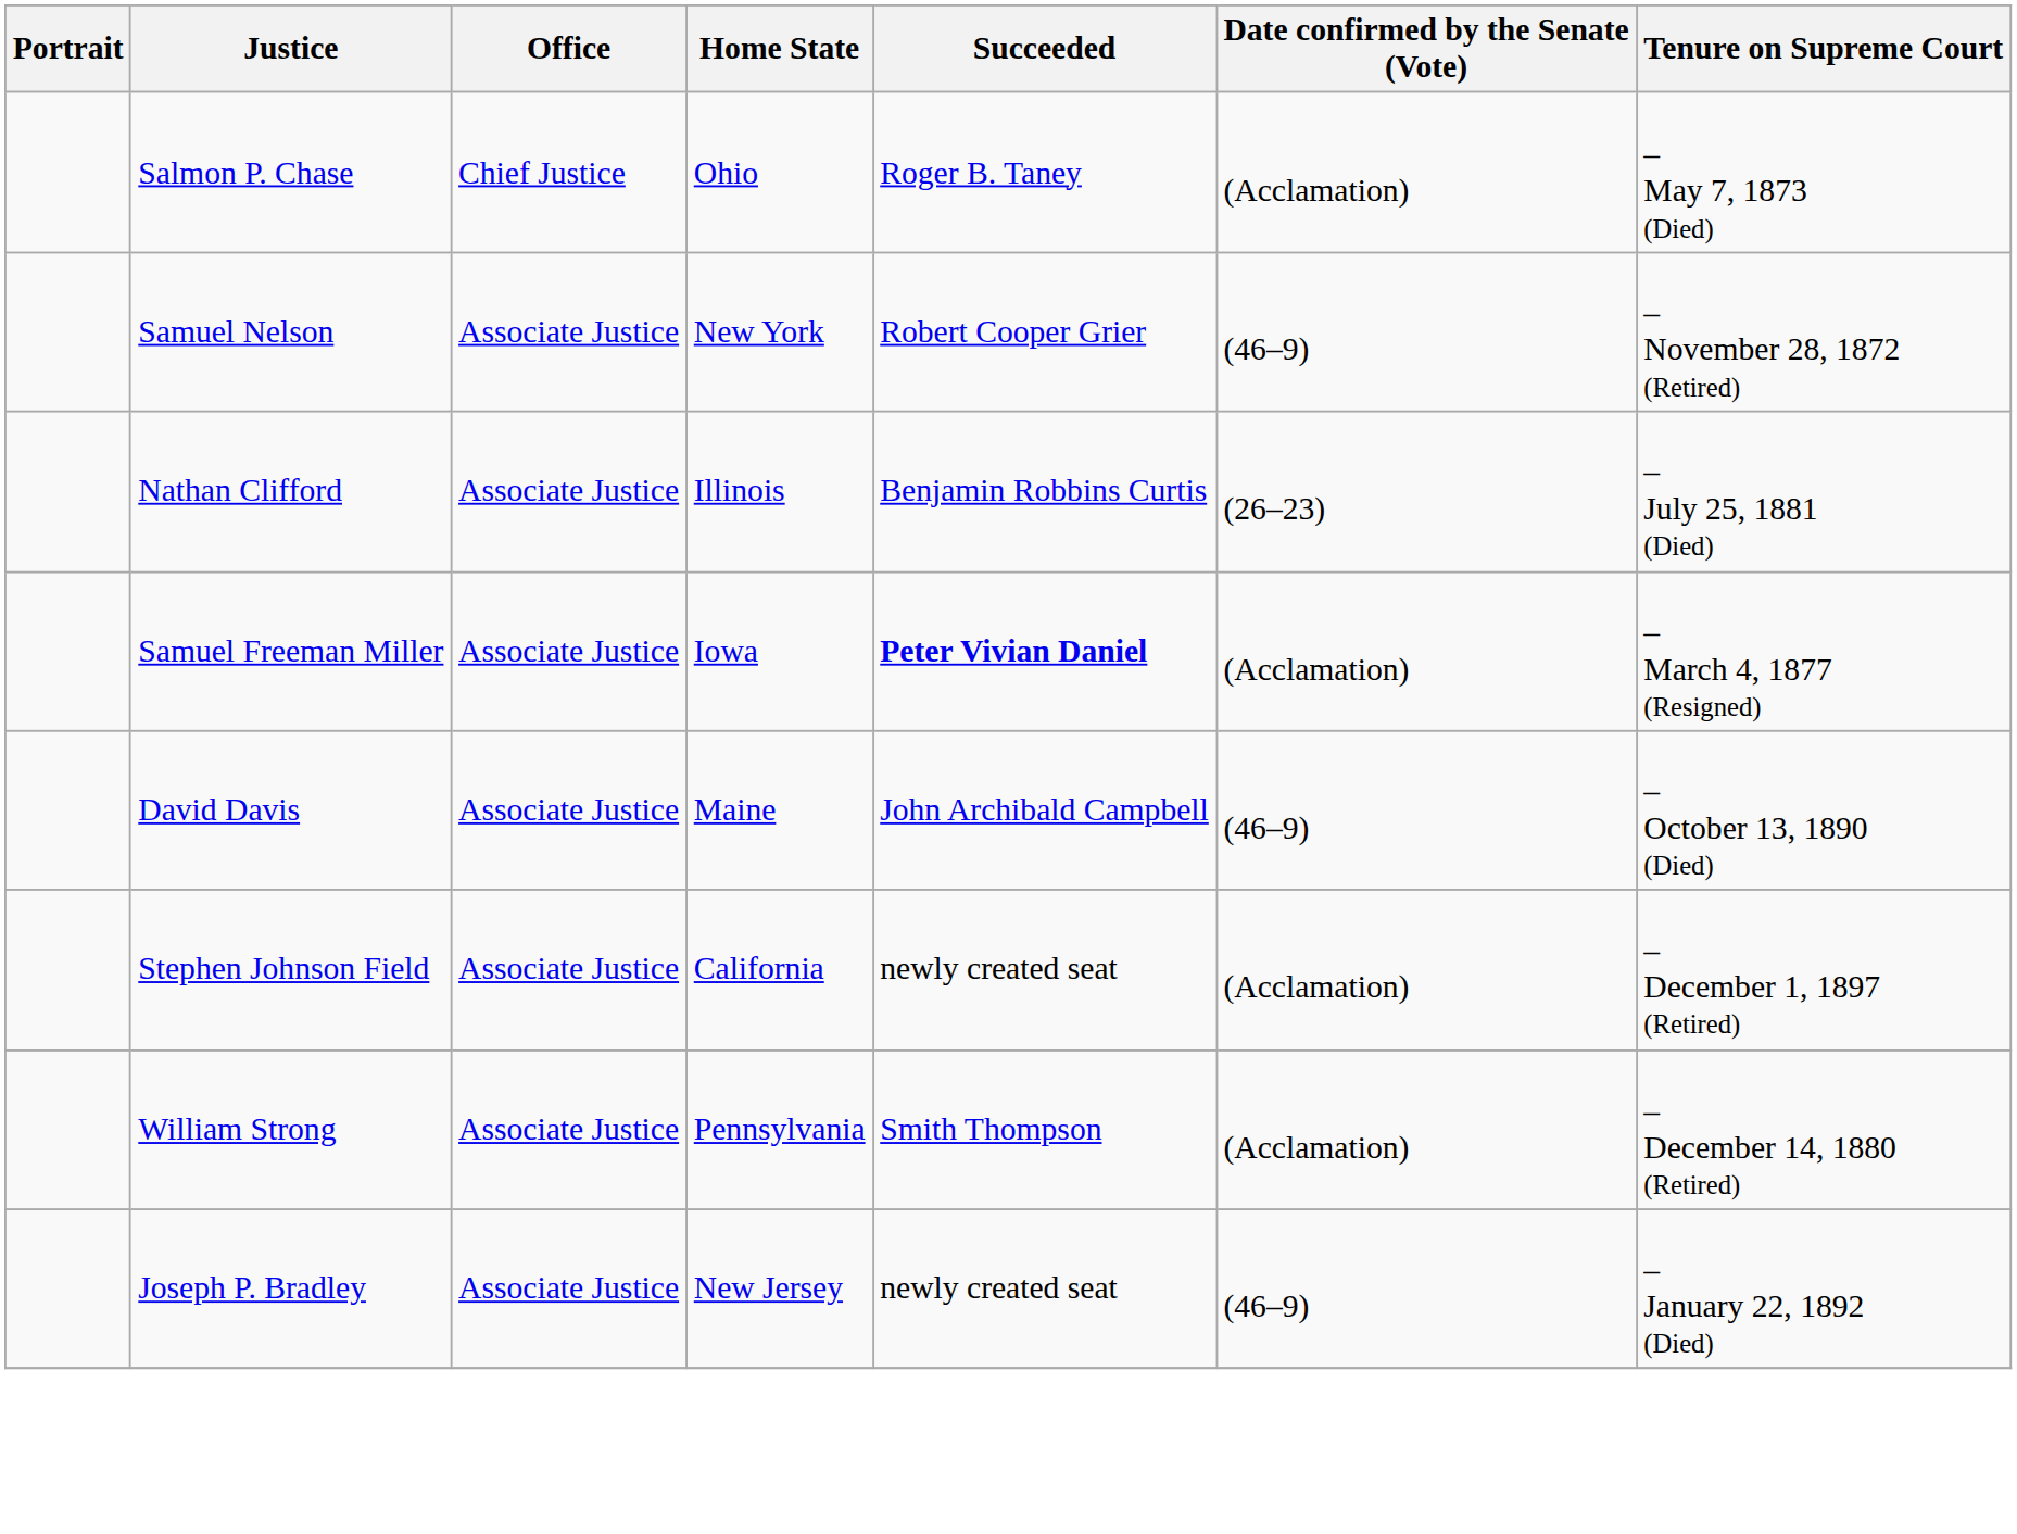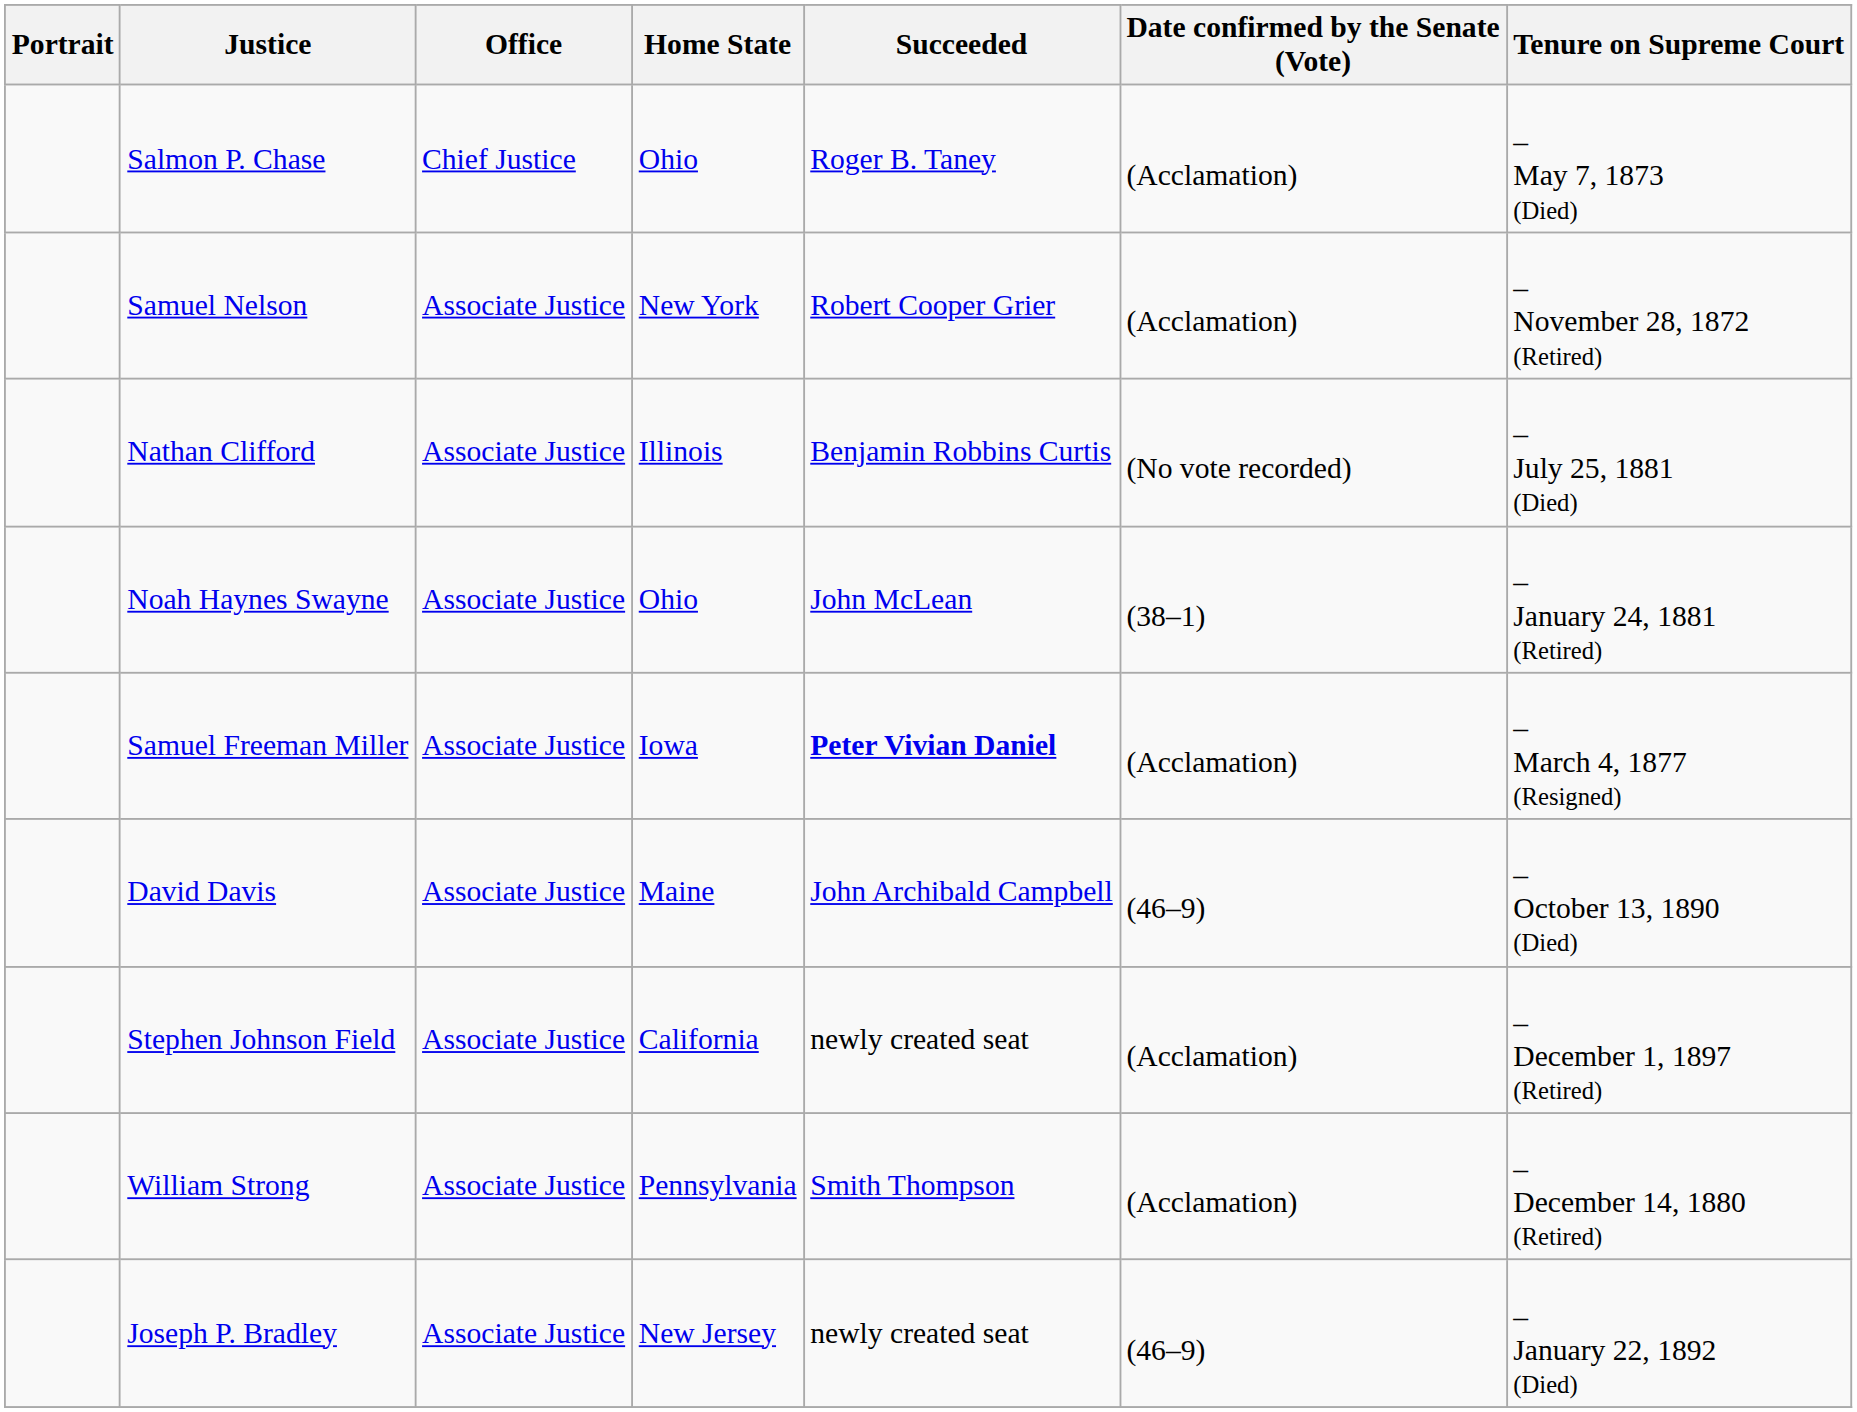Samuel Nelson | Date confirmed by the Senate (Vote): (46–9) -> (Acclamation)
Nathan Clifford | Date confirmed by the Senate (Vote): (26–23) -> (No vote recorded)
+ row: Noah Haynes Swayne | Associate Justice | Ohio | John McLean | (38–1) | – January 24, 1881 (Retired)
